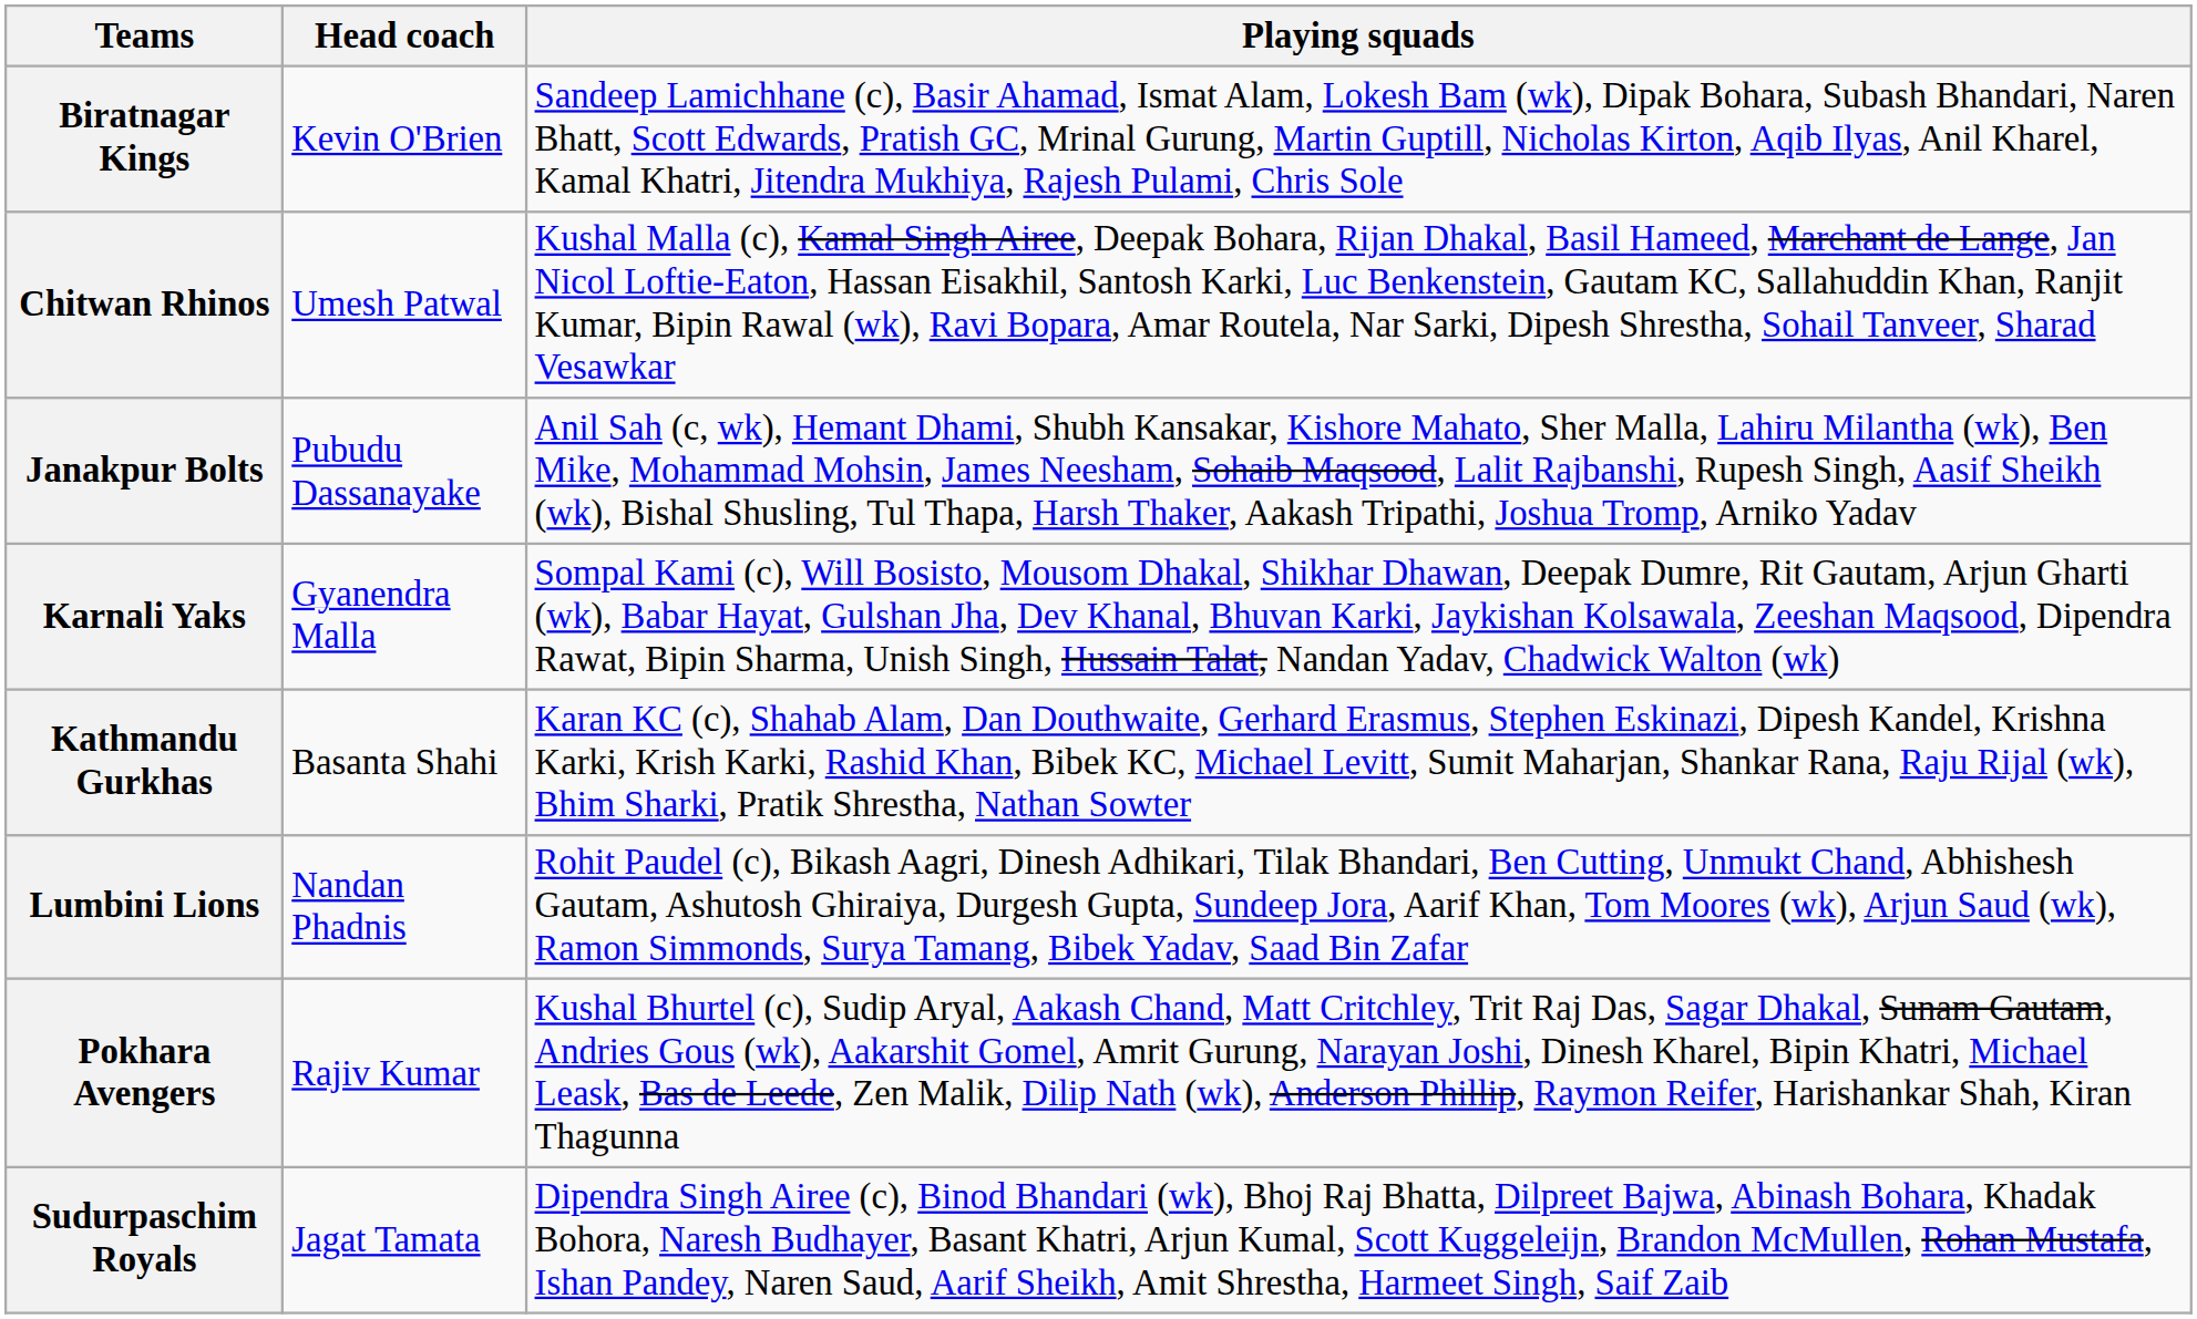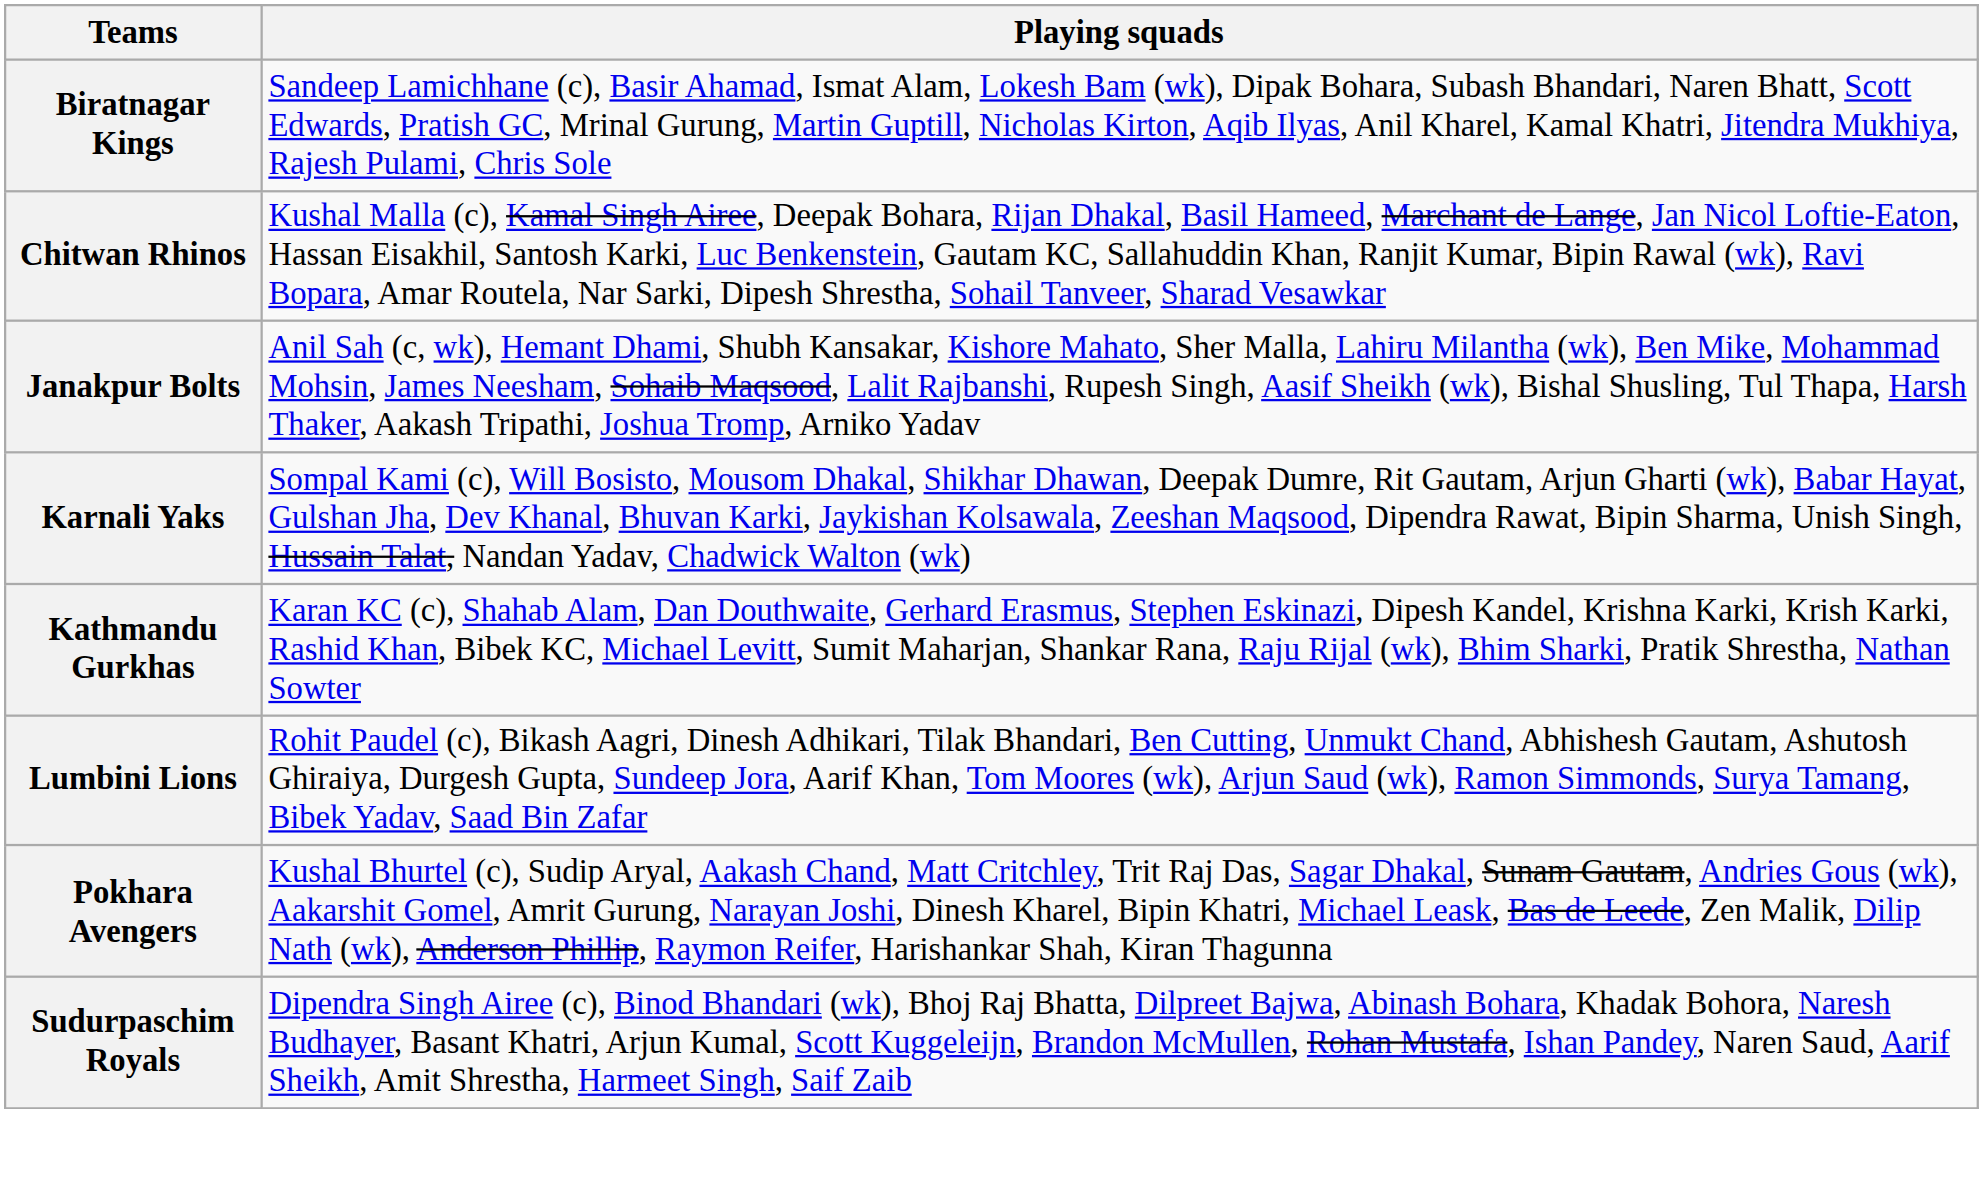- column: Head coach | Kevin O'Brien | Umesh Patwal | Pubudu Dassanayake | Gyanendra Malla | Basanta Shahi | Nandan Phadnis | Rajiv Kumar | Jagat Tamata
